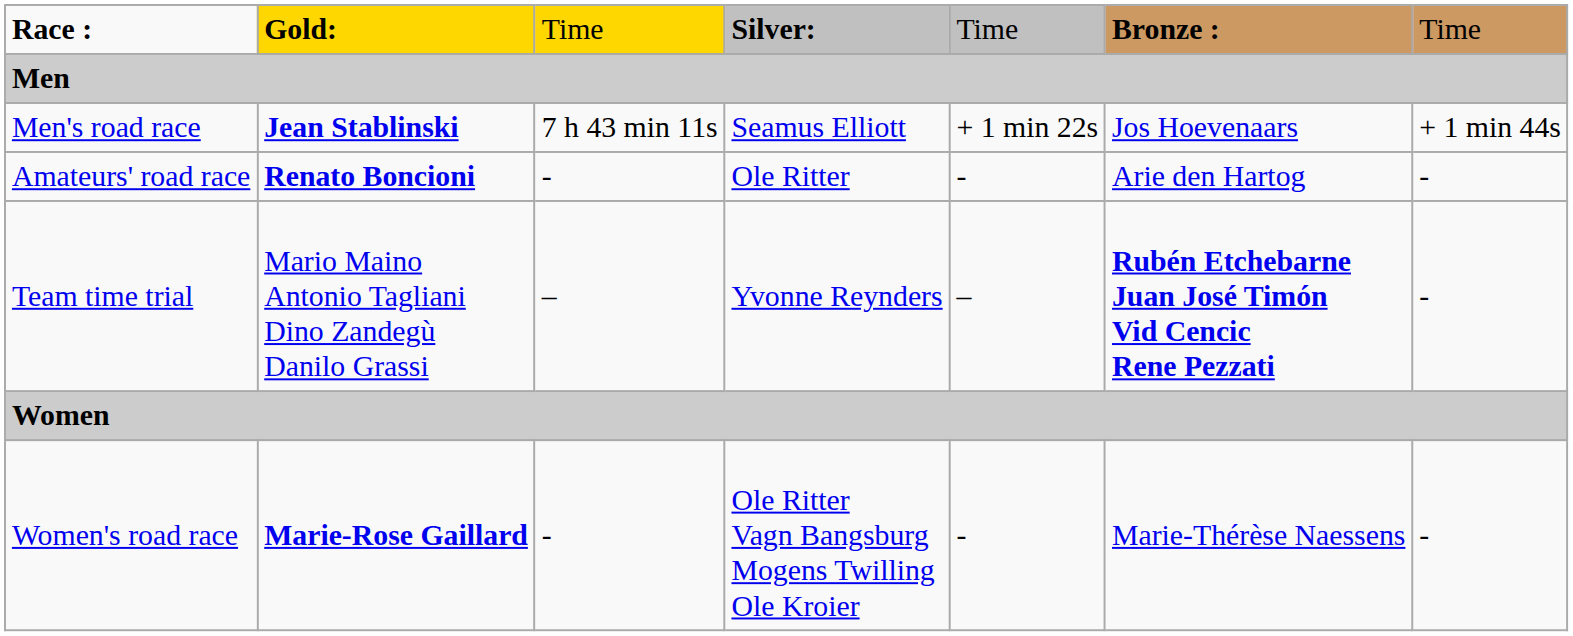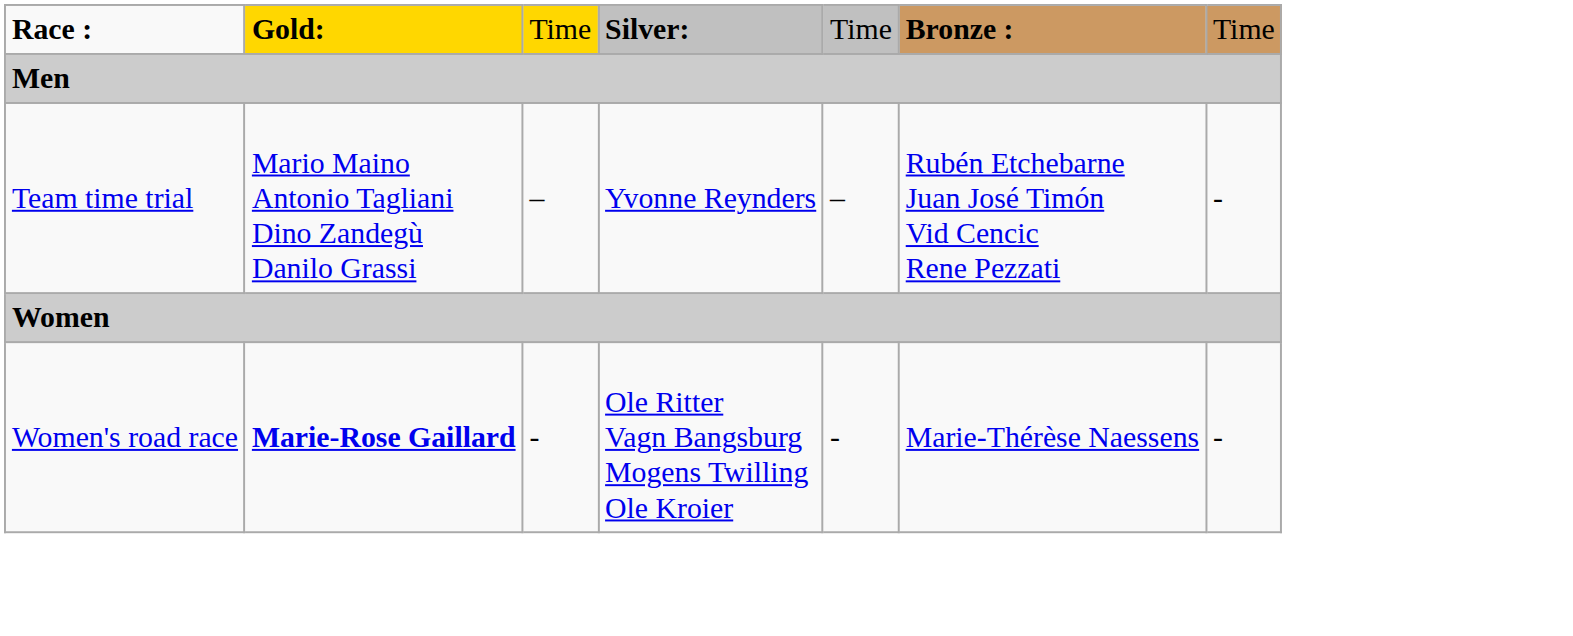- row: Men's road race | Jean Stablinski | 7 h 43 min 11s | Seamus Elliott | + 1 min 22s | Jos Hoevenaars | + 1 min 44s
- row: Amateurs' road race | Renato Boncioni | - | Ole Ritter | - | Arie den Hartog | -
Team time trial | column 6: bold -> normal
